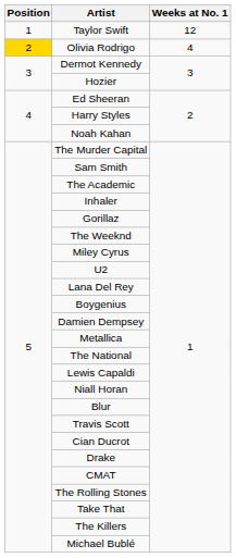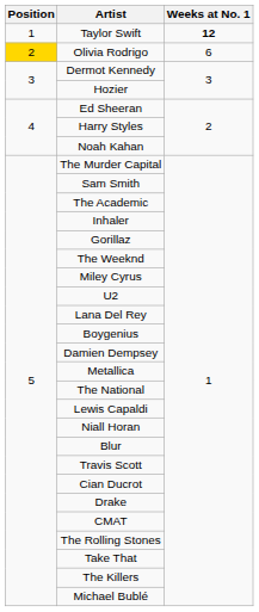Taylor Swift | Weeks at No. 1: normal -> bold
Olivia Rodrigo | Weeks at No. 1: 4 -> 6
